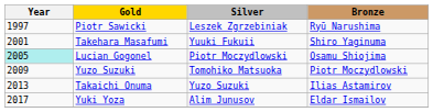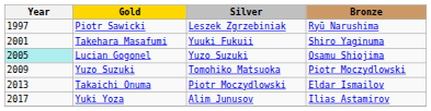Lucian Gogonel | Silver: Piotr Moczydlowski -> Yuzo Suzuki
Takaichi Onuma | Silver: Yuzo Suzuki -> Piotr Moczydlowski
Takaichi Onuma | Bronze: Ilias Astamirov -> Eldar Ismailov
Yuki Yoza | Bronze: Eldar Ismailov -> Ilias Astamirov
